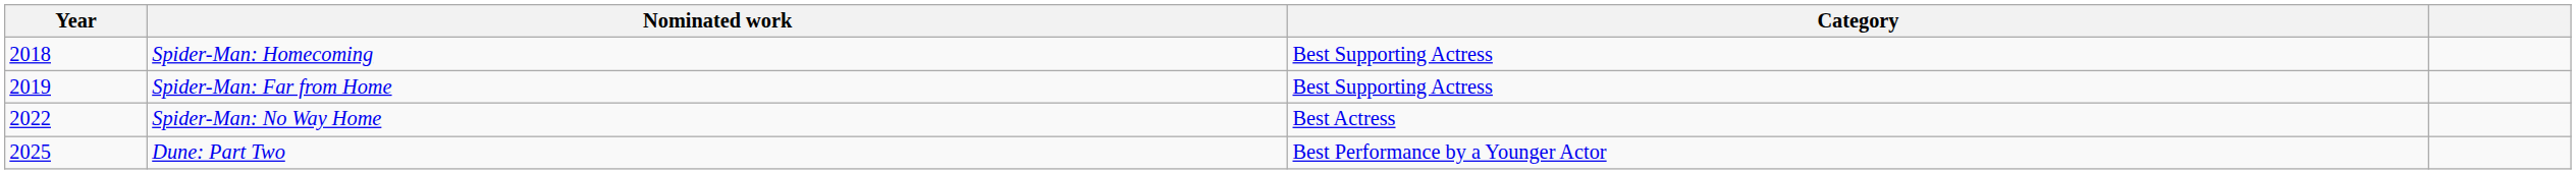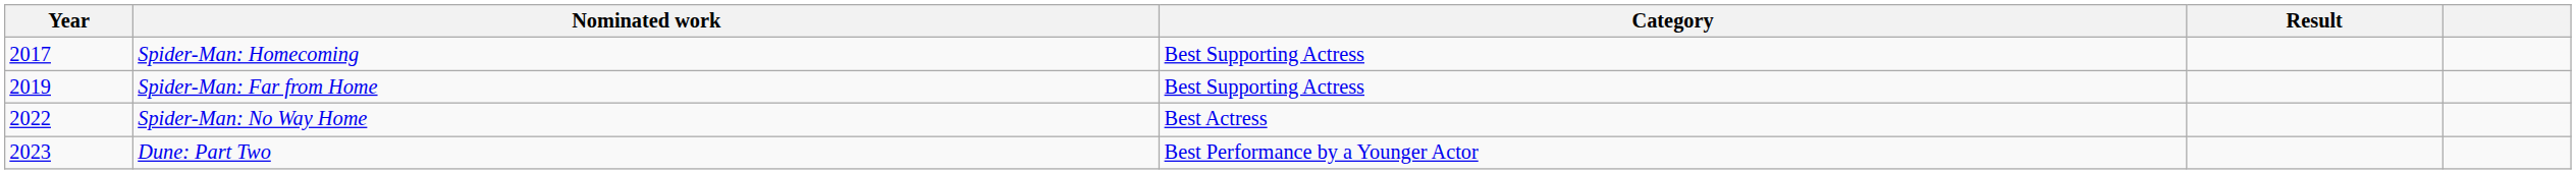+ column: Result
Spider-Man: Homecoming | Year: 2018 -> 2017
Dune: Part Two | Year: 2025 -> 2023
